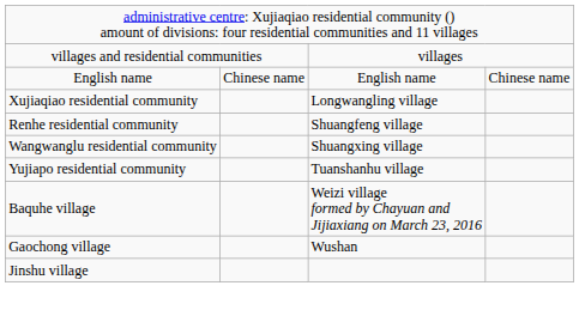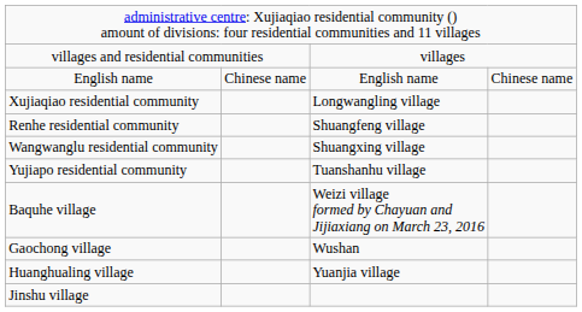+ row: Huanghualing village | Yuanjia village
